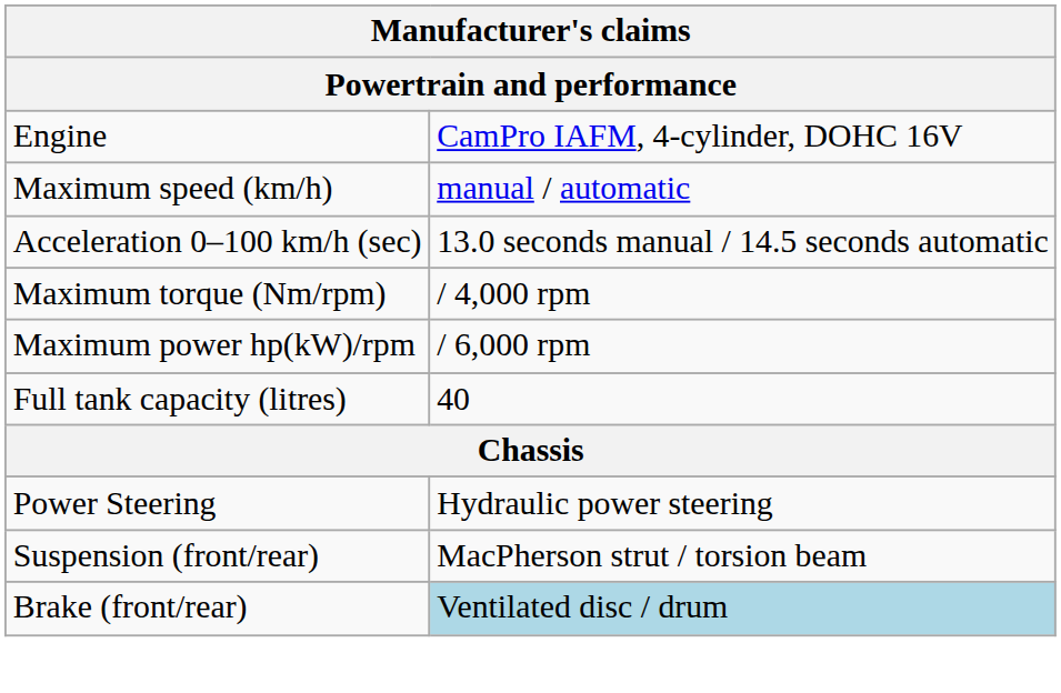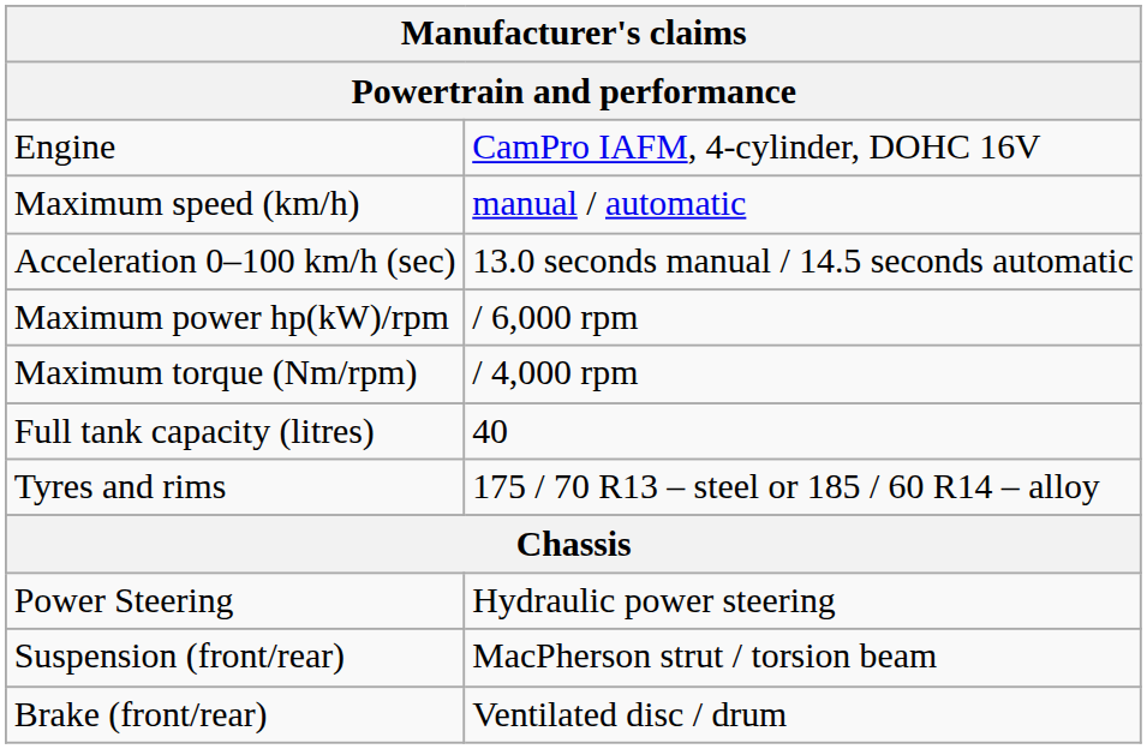rows swapped: Maximum power hp(kW)/rpm <-> Maximum torque (Nm/rpm)
+ row: Tyres and rims | 175 / 70 R13 – steel or 185 / 60 R14 – alloy
Brake (front/rear) | column 2: lightblue background -> no background
